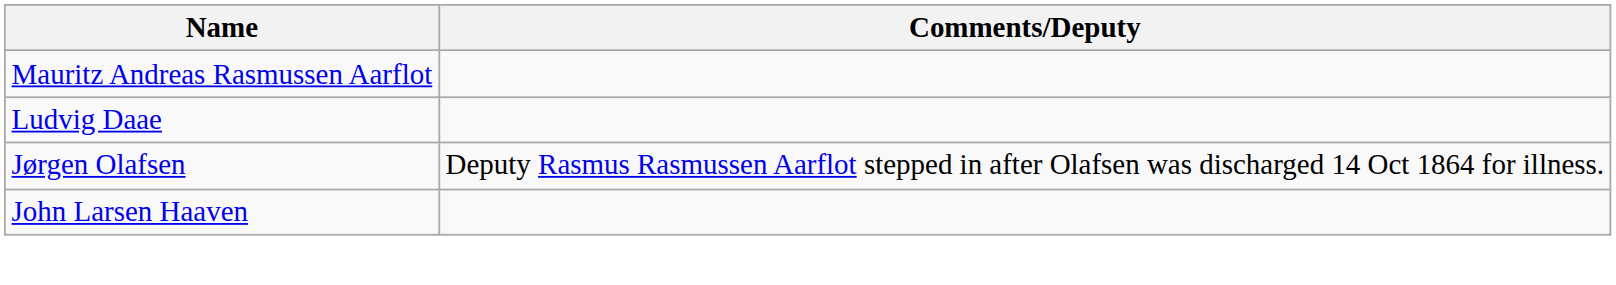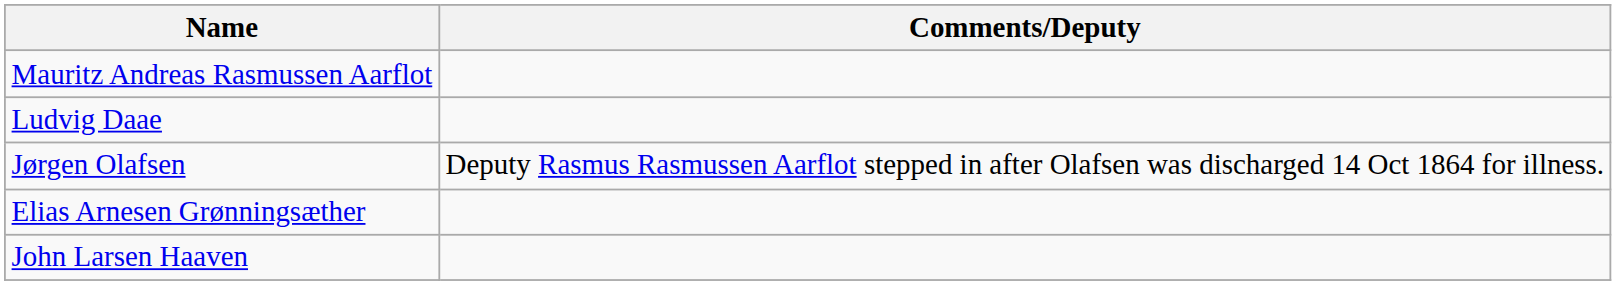+ row: Elias Arnesen Grønningsæther
